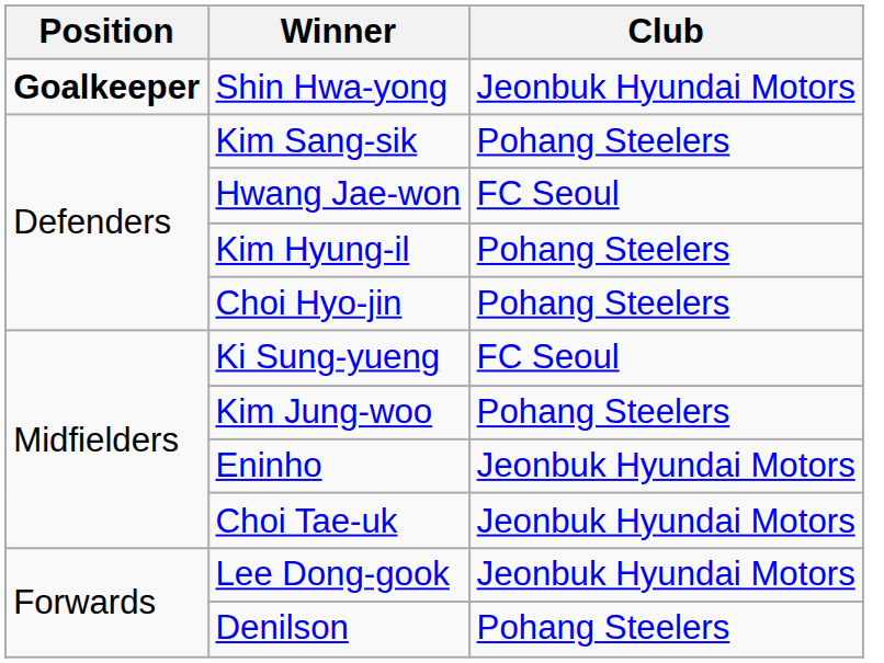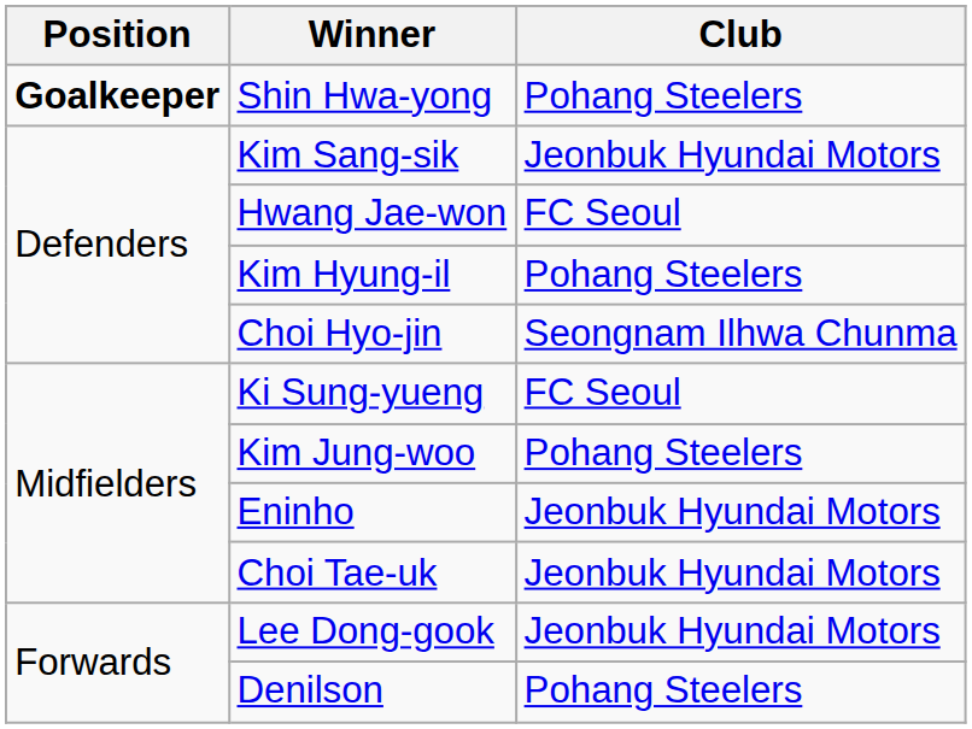Shin Hwa-yong | Club: Jeonbuk Hyundai Motors -> Pohang Steelers
Kim Sang-sik | Club: Pohang Steelers -> Jeonbuk Hyundai Motors
Choi Hyo-jin | Club: Pohang Steelers -> Seongnam Ilhwa Chunma
